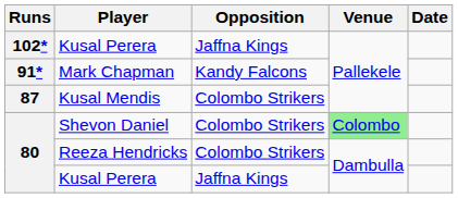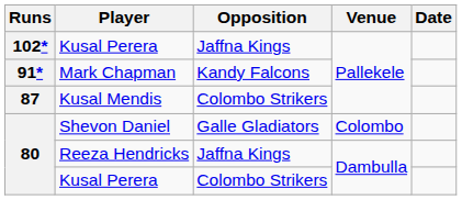Shevon Daniel | Opposition: Colombo Strikers -> Galle Gladiators
Shevon Daniel | Venue: lightgreen background -> no background
Reeza Hendricks | Opposition: Colombo Strikers -> Jaffna Kings
80 / Kusal Perera | Opposition: Jaffna Kings -> Colombo Strikers
